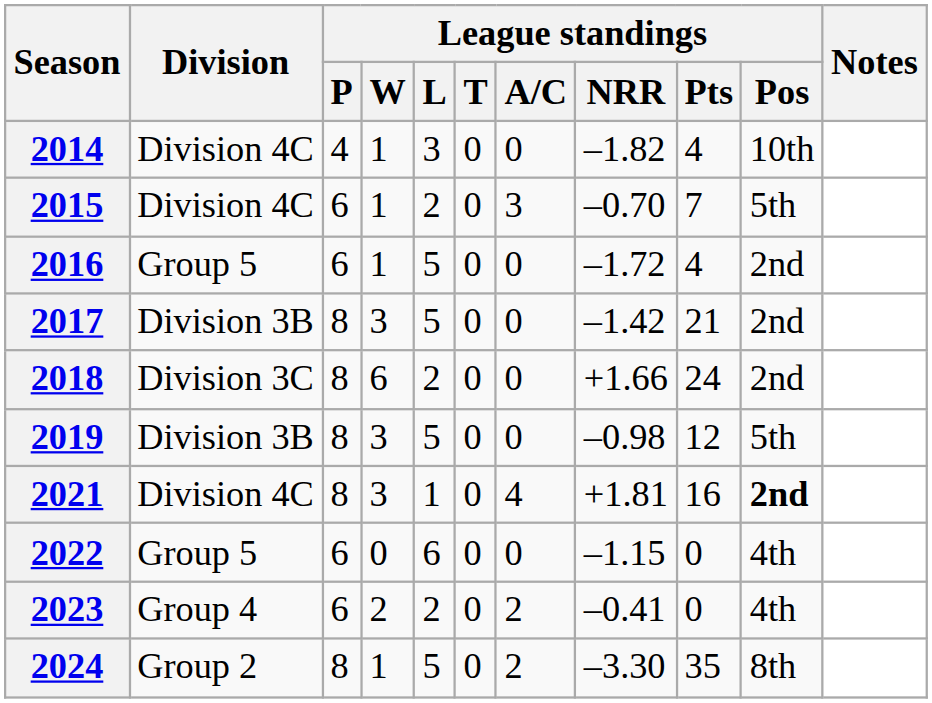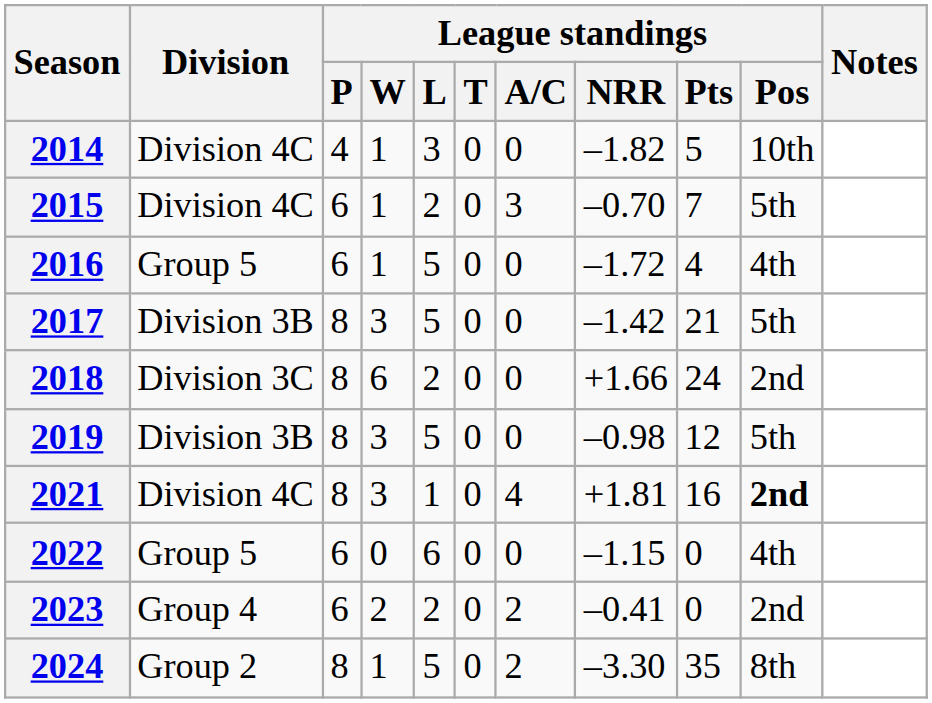2014 | League standings / Pts: 4 -> 5
2016 | League standings / Pos: 2nd -> 4th
2017 | League standings / Pos: 2nd -> 5th
2023 | League standings / Pos: 4th -> 2nd
